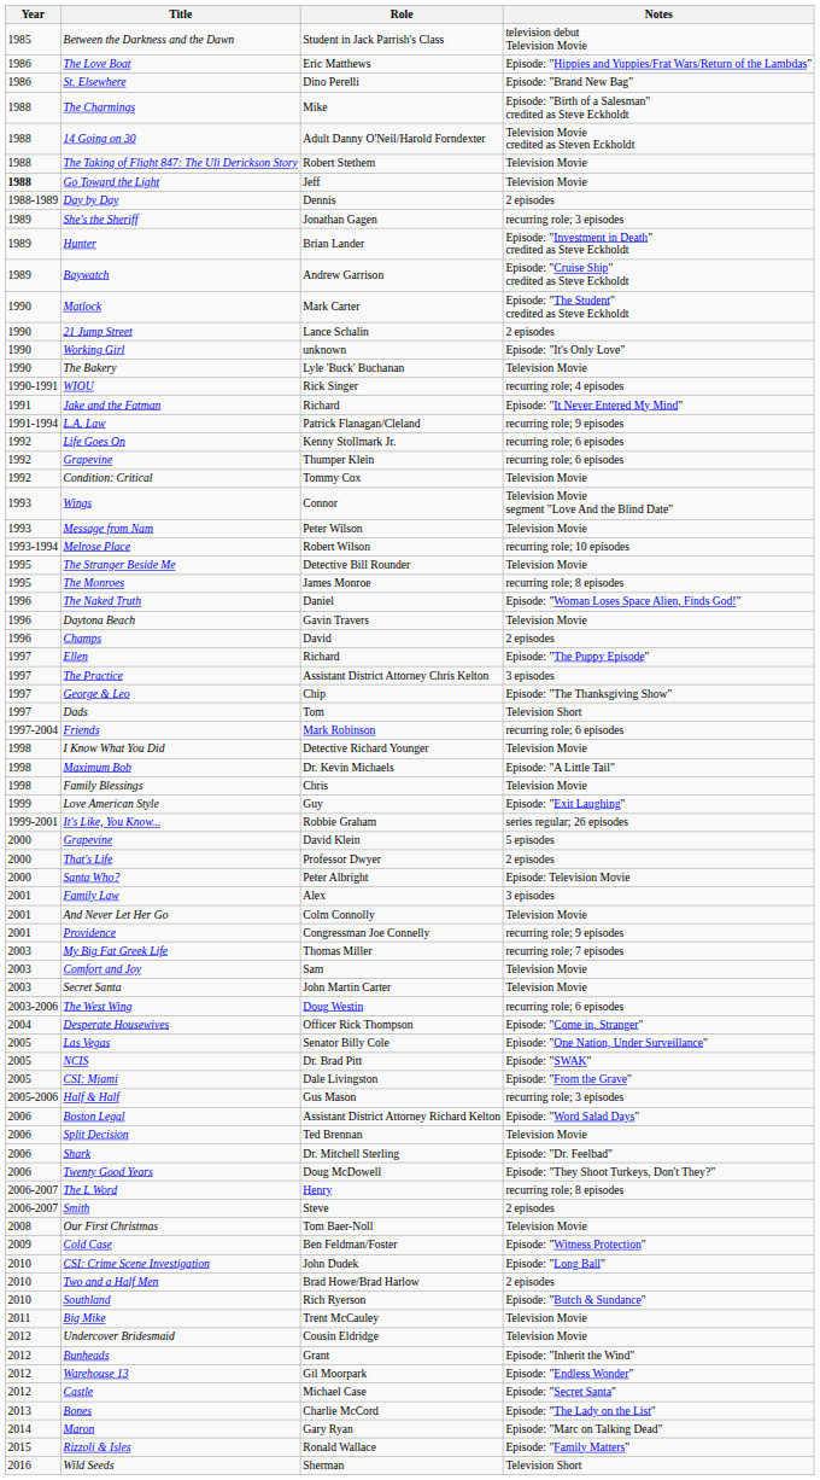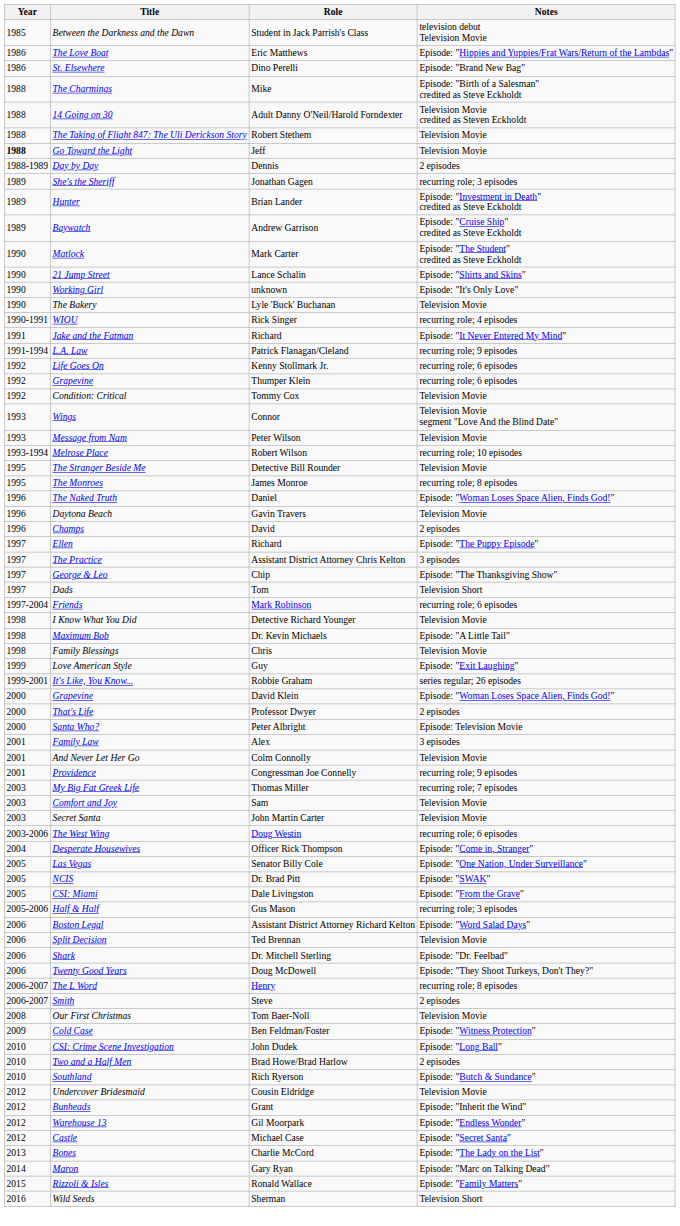21 Jump Street | Notes: 2 episodes -> Episode: "Shirts and Skins"
Grapevine / David Klein | Notes: 5 episodes -> Episode: "Woman Loses Space Alien, Finds God!"
- row: 2011 | Big Mike | Trent McCauley | Television Movie
